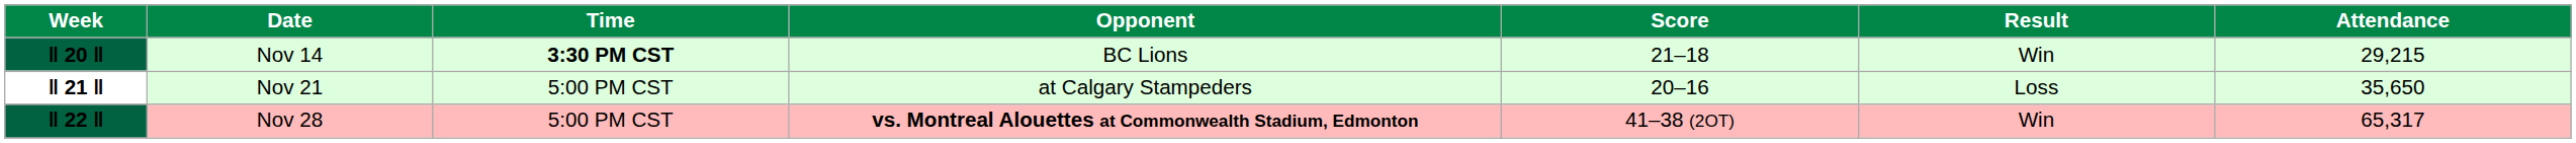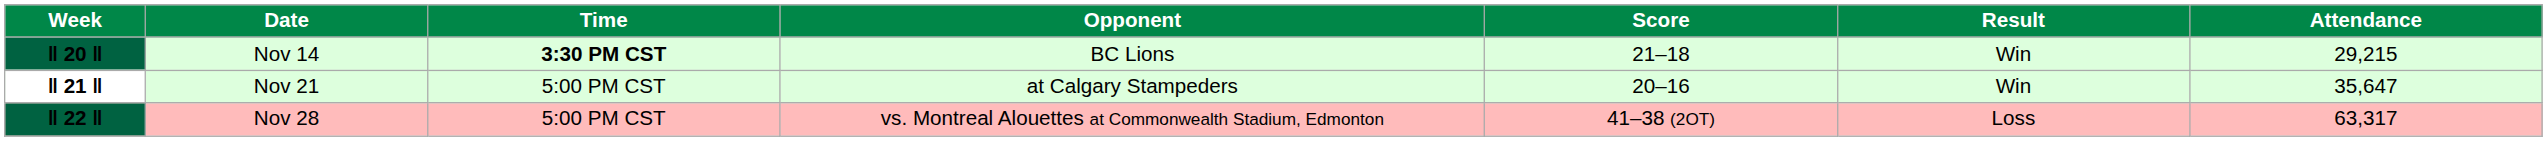ǁ 21 ǁ | Result: Loss -> Win
ǁ 21 ǁ | Attendance: 35,650 -> 35,647
ǁ 22 ǁ | Opponent: bold -> normal
ǁ 22 ǁ | Result: Win -> Loss
ǁ 22 ǁ | Attendance: 65,317 -> 63,317
